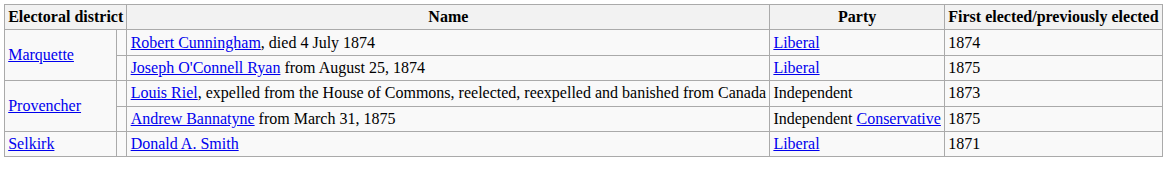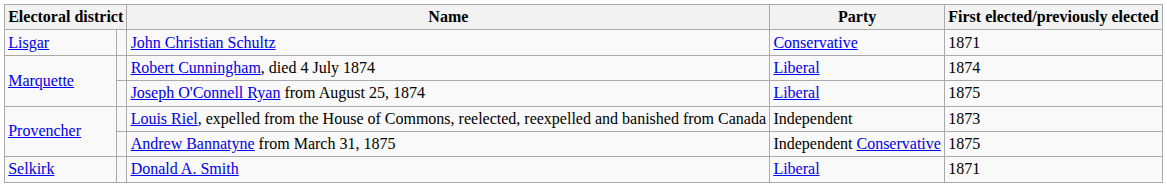+ row: Lisgar | John Christian Schultz | Conservative | 1871
